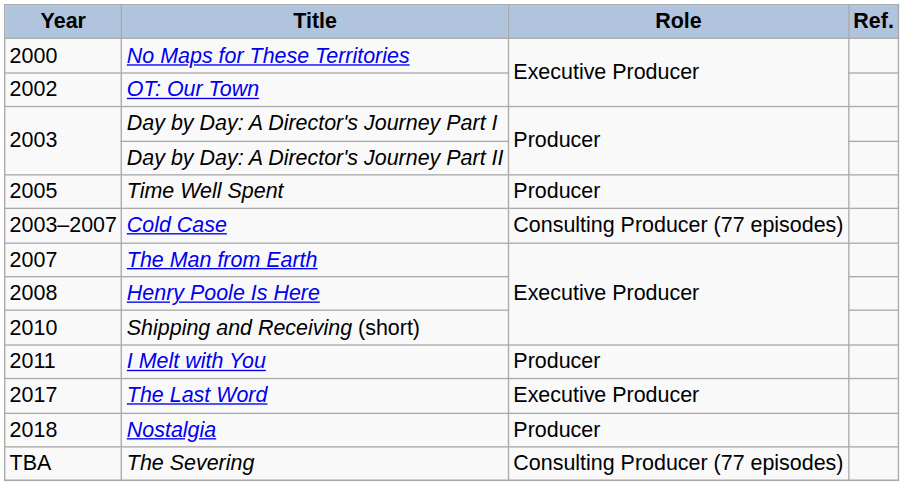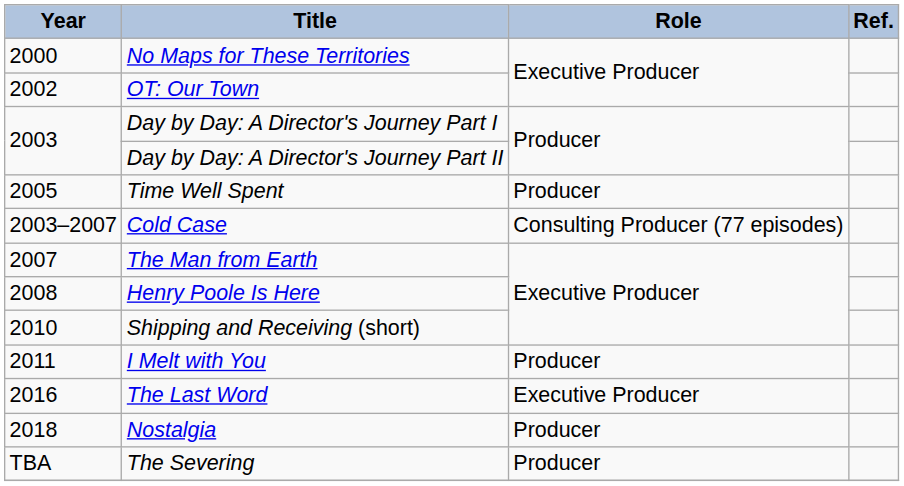The Last Word | Year: 2017 -> 2016
The Severing | Role: Consulting Producer (77 episodes) -> Producer
